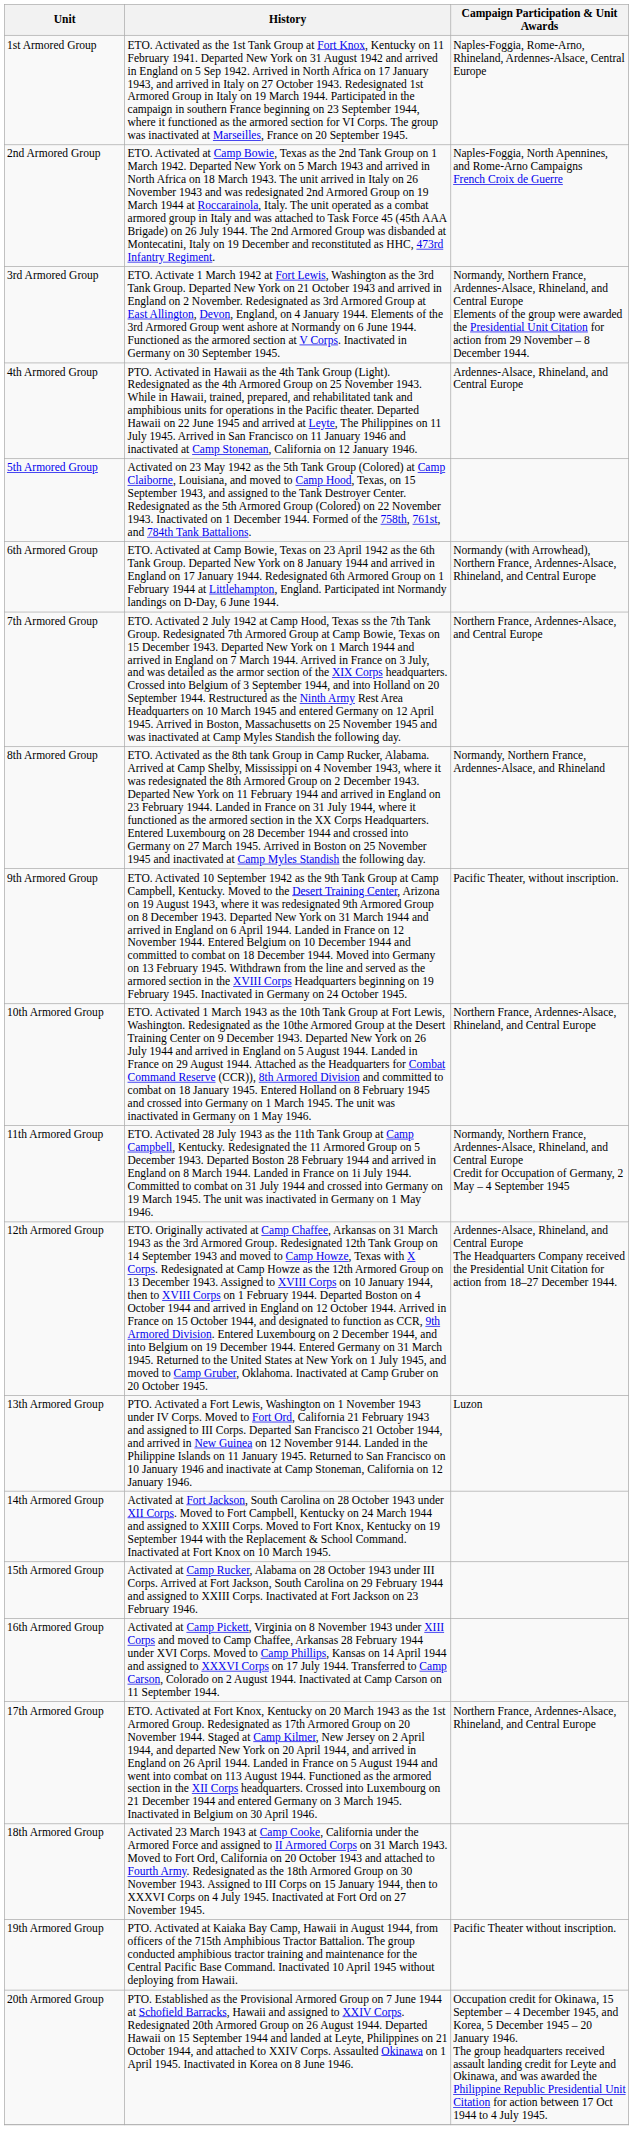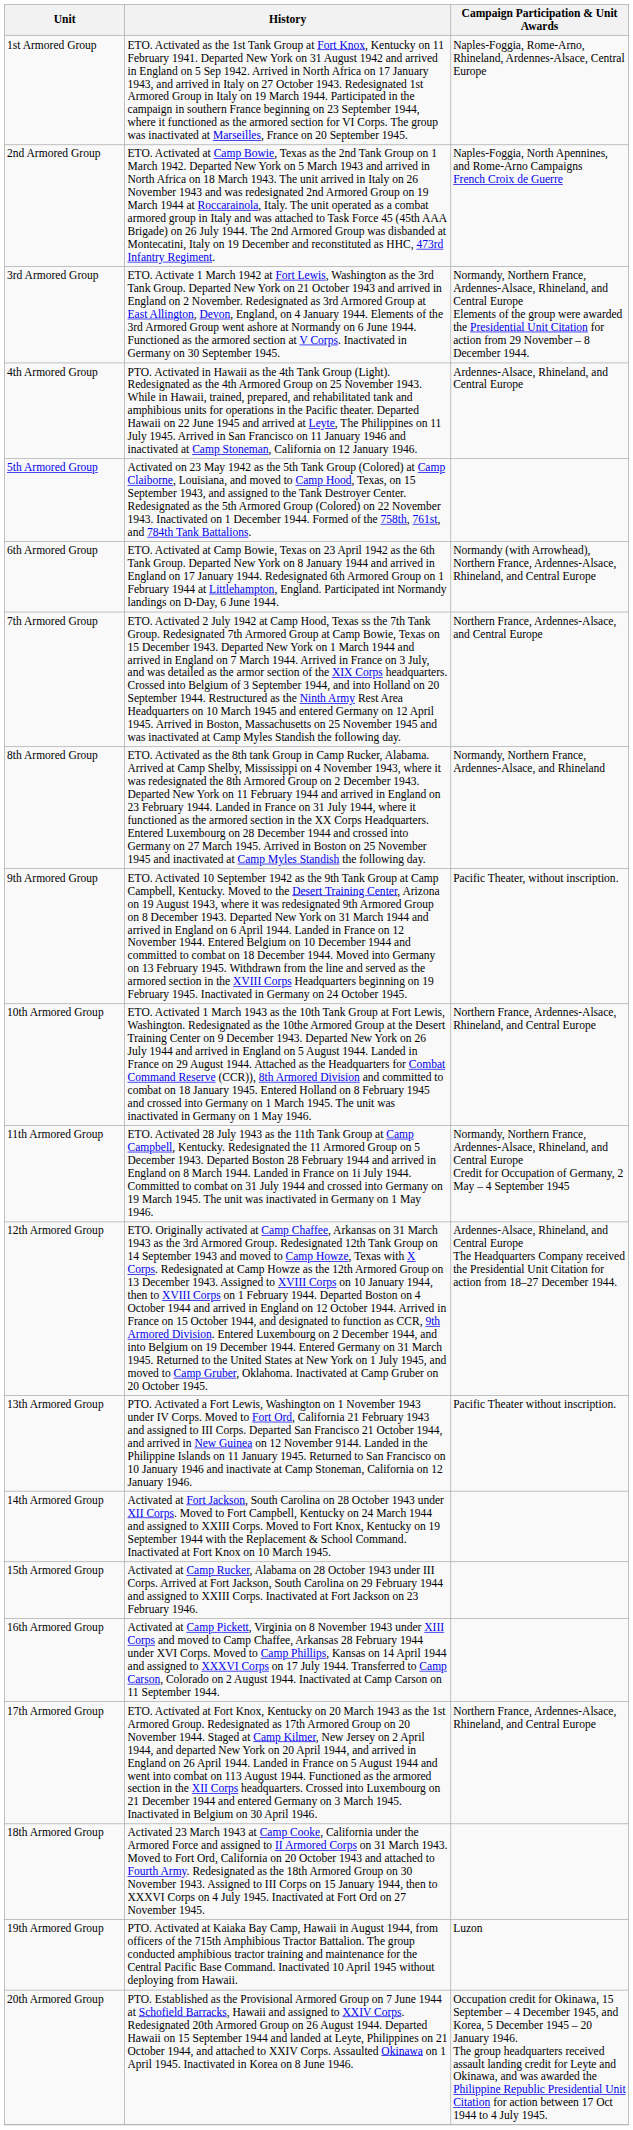13th Armored Group | Campaign Participation & Unit Awards: Luzon -> Pacific Theater without inscription.
19th Armored Group | Campaign Participation & Unit Awards: Pacific Theater without inscription. -> Luzon
